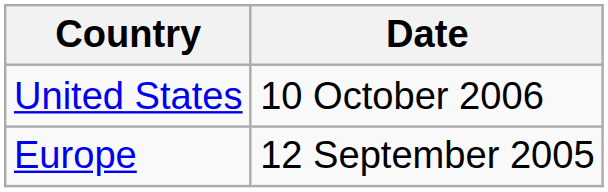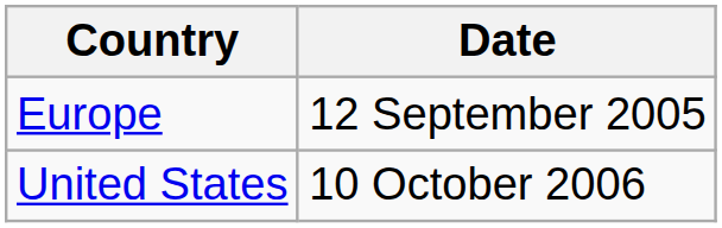rows swapped: Europe <-> United States
